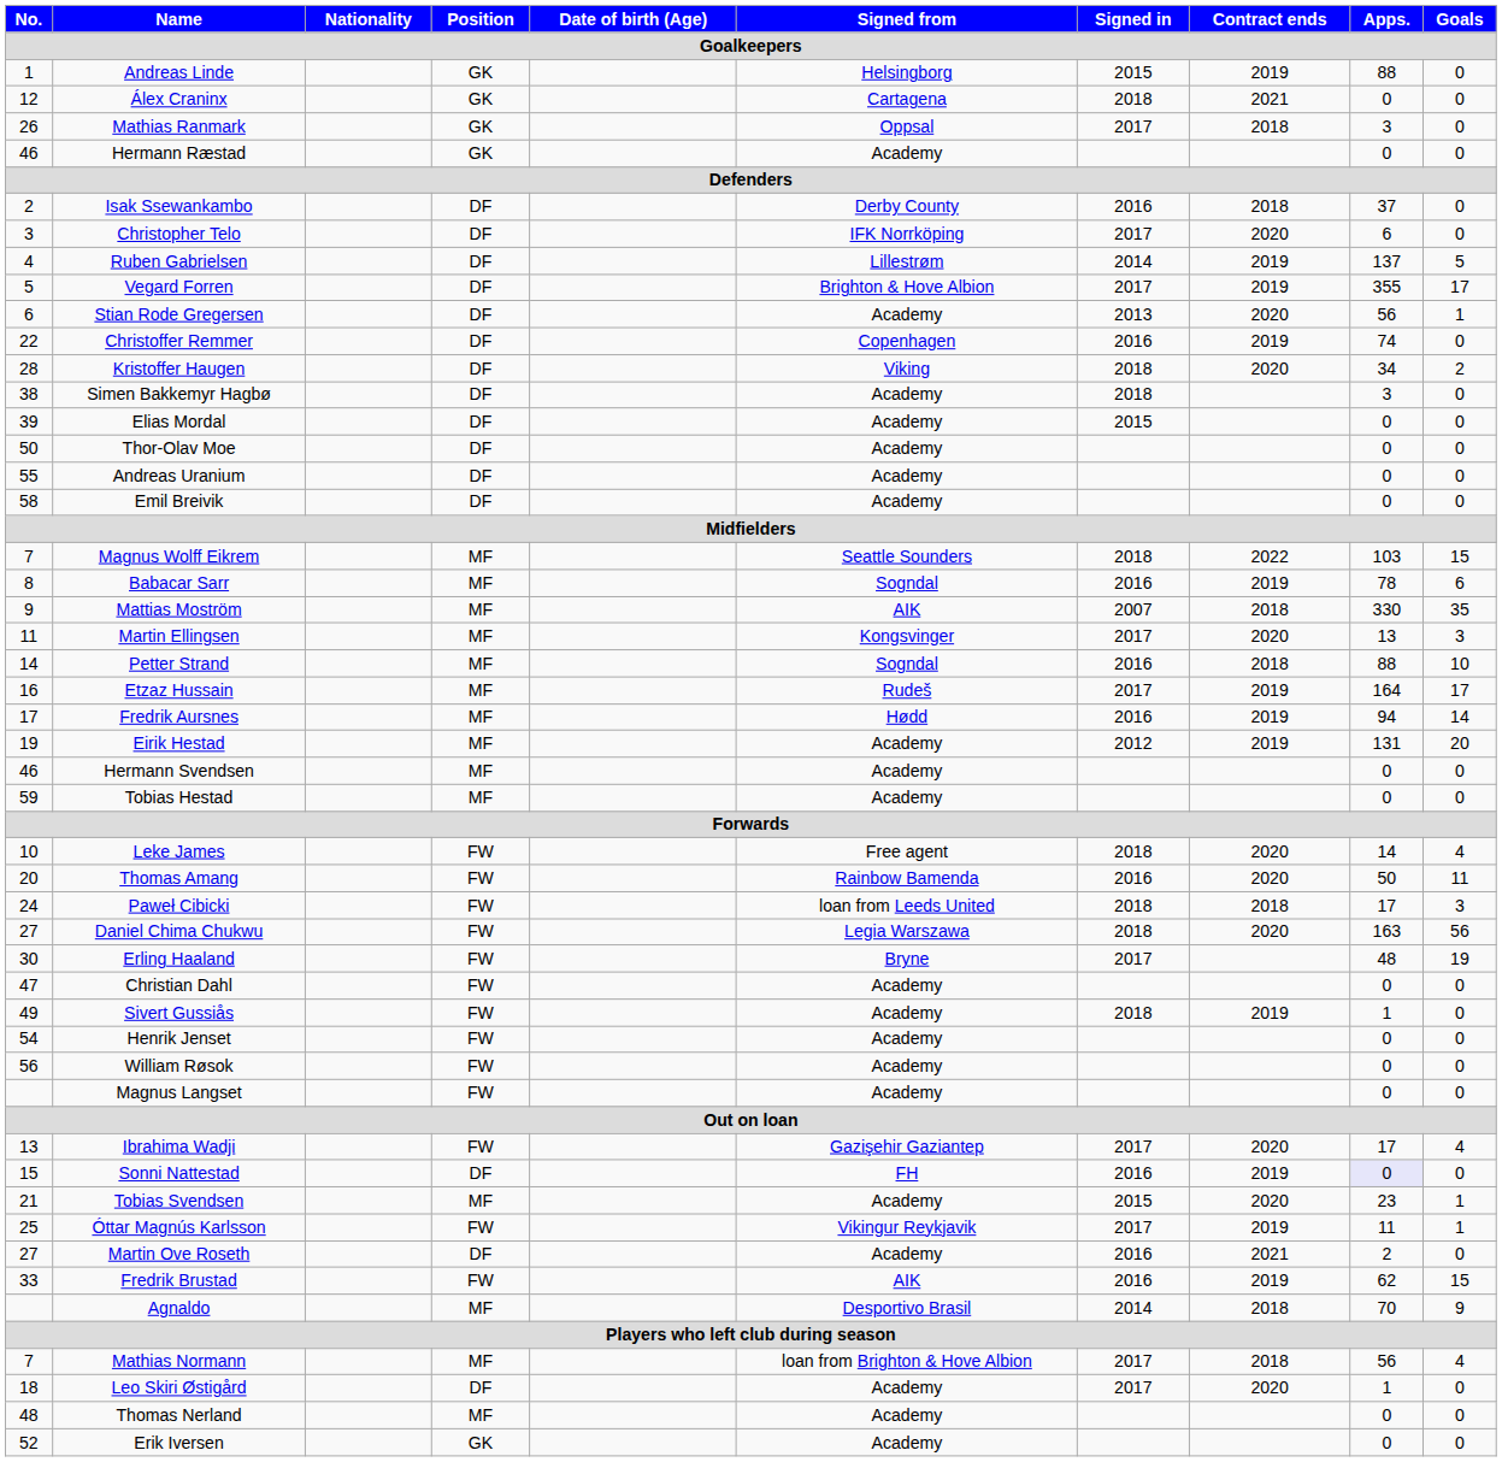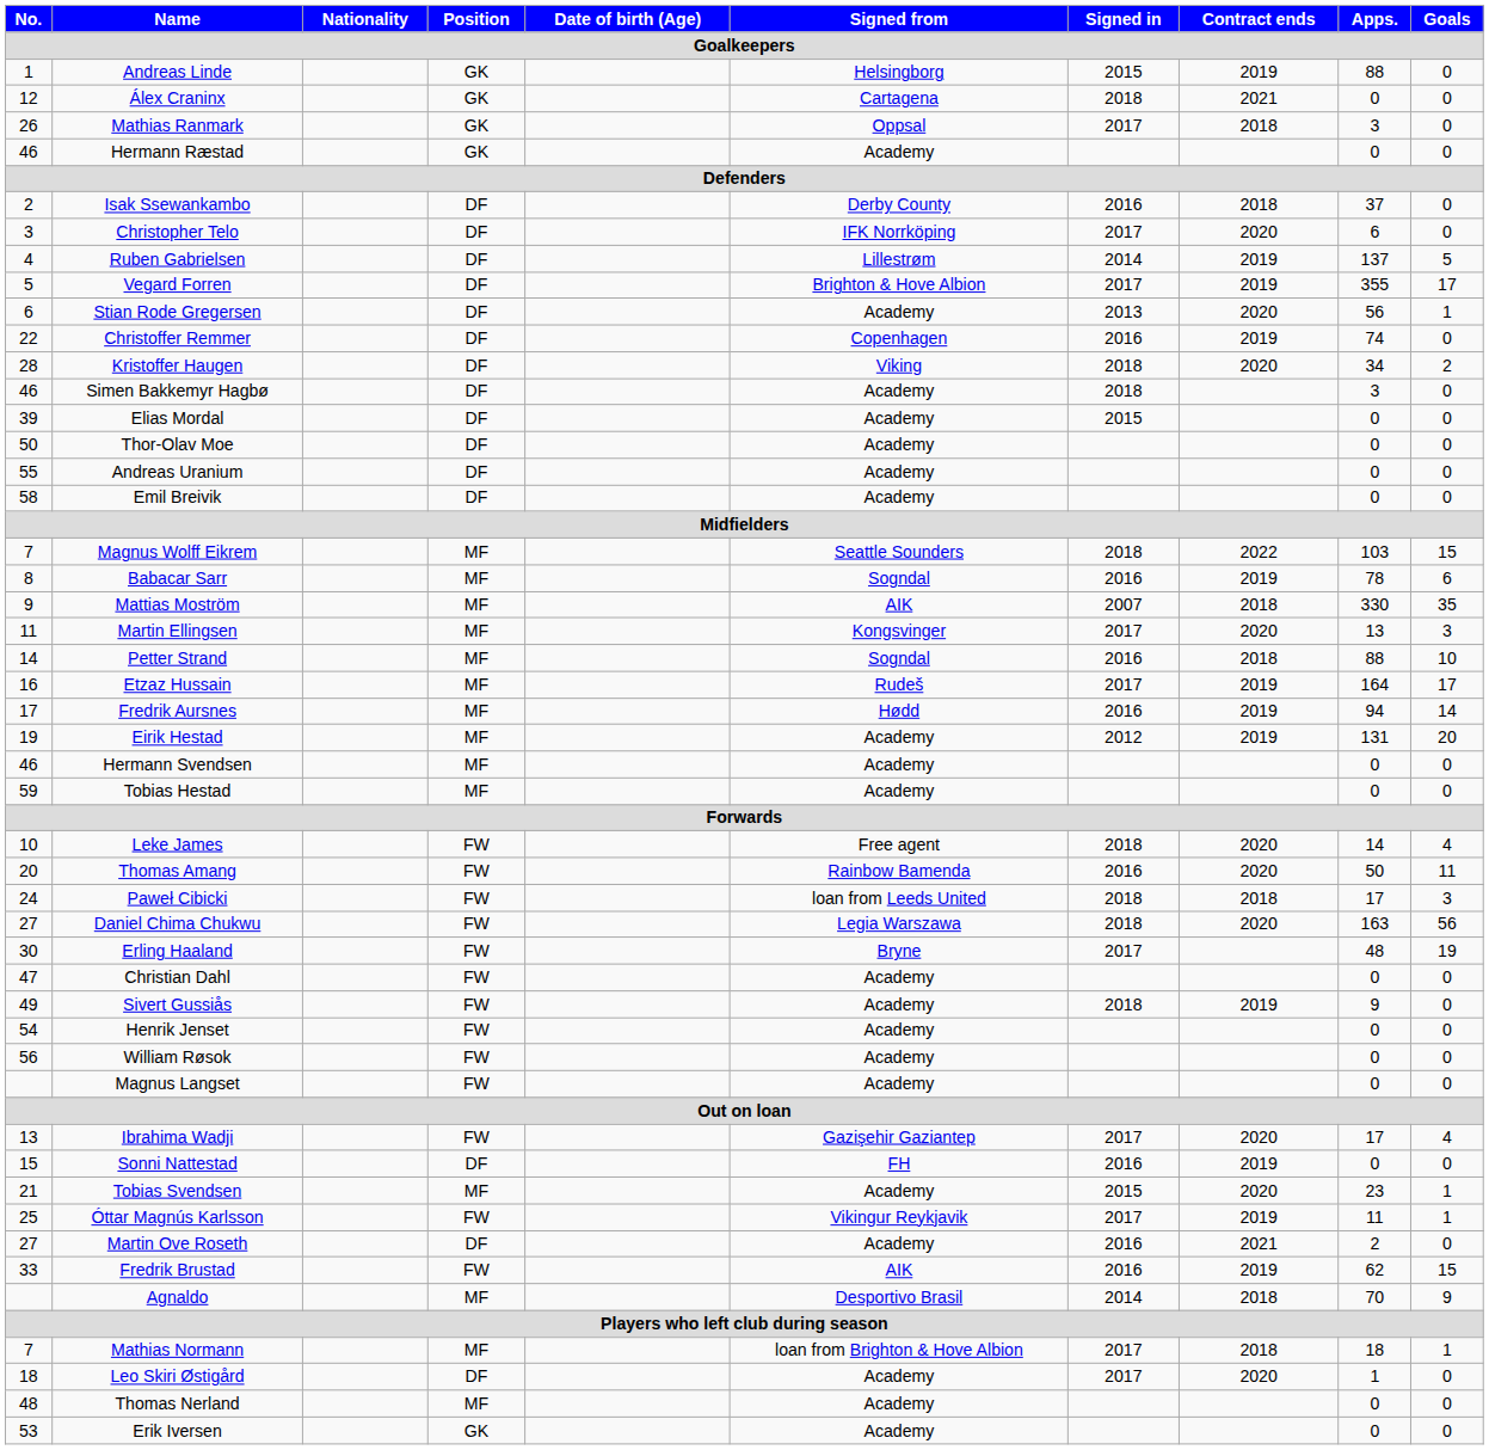Simen Bakkemyr Hagbø | No.: 38 -> 46
Sivert Gussiås | Apps.: 1 -> 9
Sonni Nattestad | Apps.: lavender background -> no background
Mathias Normann | Apps.: 56 -> 18
Mathias Normann | Goals: 4 -> 1
Erik Iversen | No.: 52 -> 53
